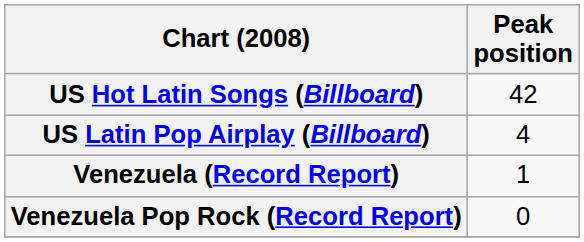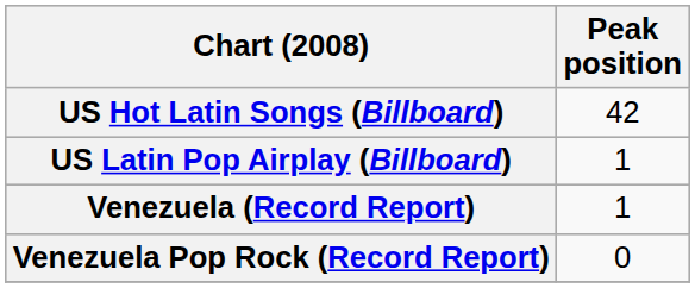US Latin Pop Airplay (Billboard) | Peak position: 4 -> 1
